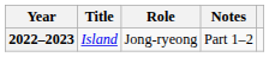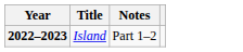- column: Role | Jong-ryeong
